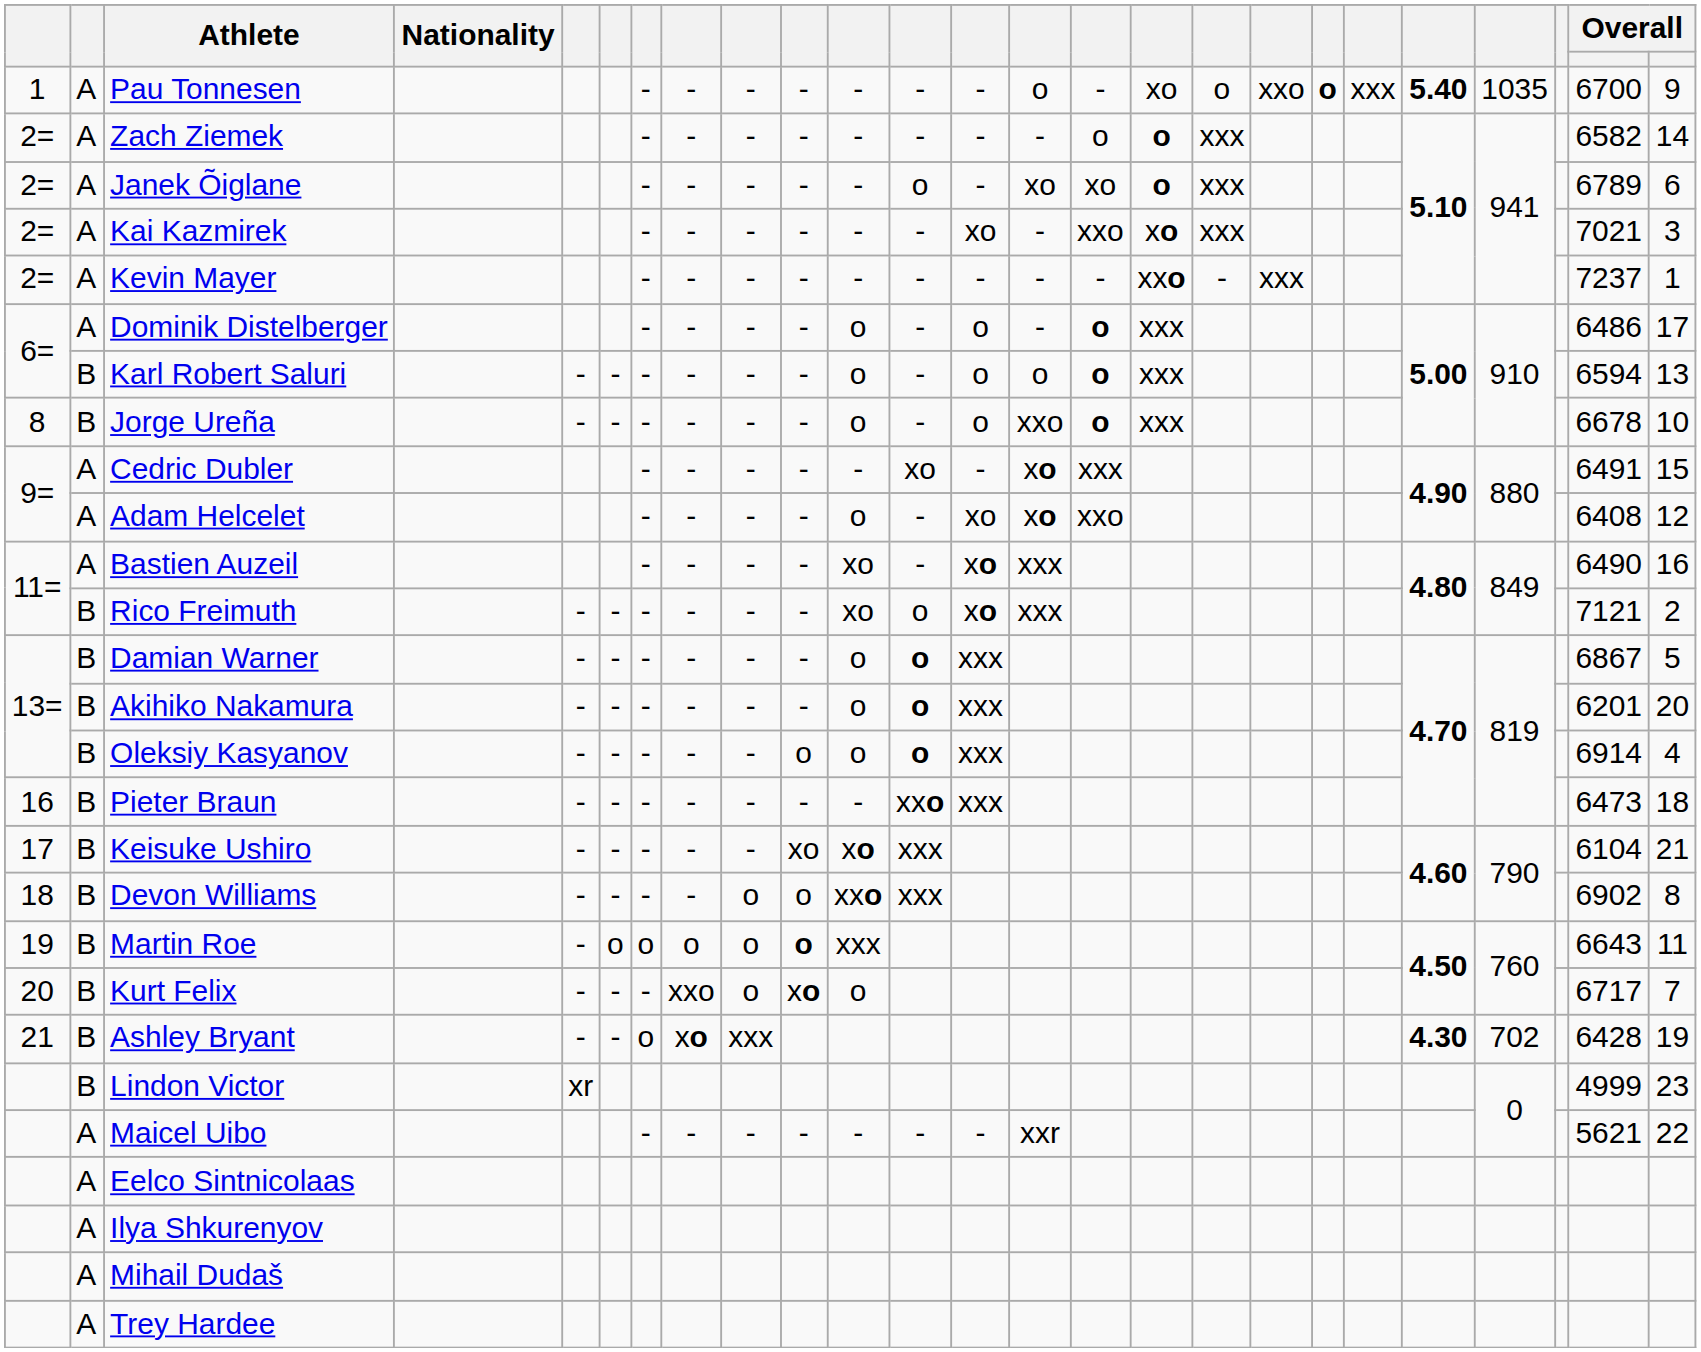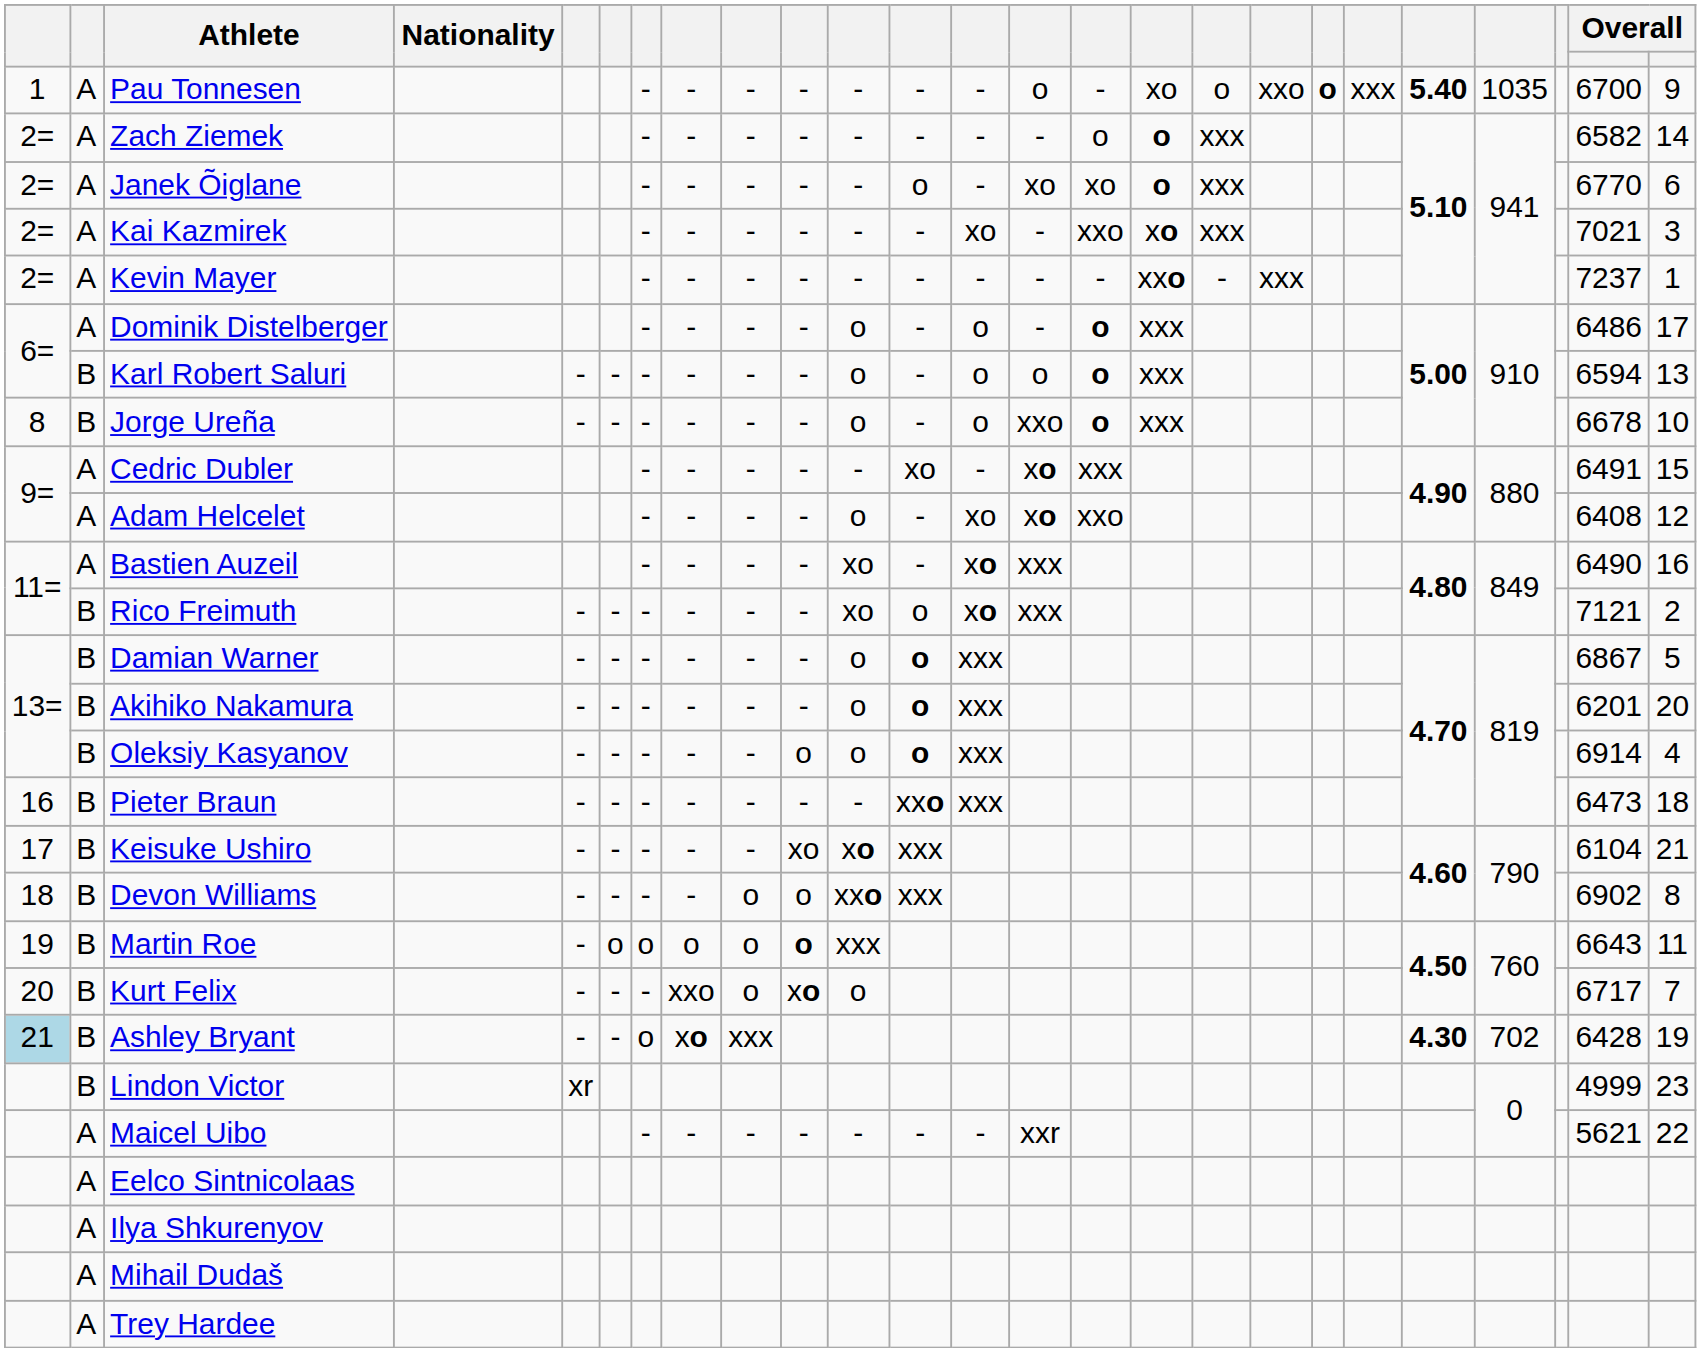Janek Õiglane | column 24: 6789 -> 6770
Ashley Bryant | column 1: no background -> lightblue background
